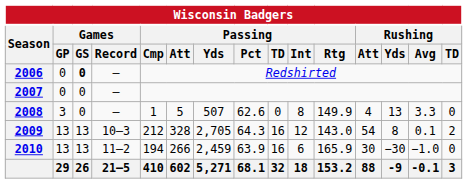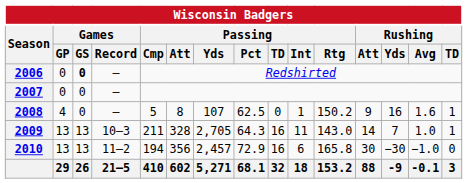2008 | Games / GP: 3 -> 4
2008 | Passing / Cmp: 1 -> 5
2008 | Passing / Att: 5 -> 8
2008 | Passing / Yds: 507 -> 107
2008 | Passing / Pct: 62.6 -> 62.5
2008 | Passing / Int: 8 -> 1
2008 | Passing / Rtg: 149.9 -> 150.2
2008 | Rushing / Att: 4 -> 9
2008 | Rushing / Yds: 13 -> 16
2008 | Rushing / Avg: 3.3 -> 1.6
2008 | Rushing / TD: 0 -> 1
2009 | Passing / Cmp: 212 -> 211
2009 | Passing / Int: 12 -> 11
2009 | Rushing / Att: 54 -> 14
2009 | Rushing / Yds: 8 -> 7
2009 | Rushing / Avg: 0.1 -> 1.0
2009 | Rushing / TD: 2 -> 1
2010 | Passing / Att: 266 -> 356
2010 | Passing / Yds: 2,459 -> 2,457
2010 | Passing / Pct: 63.9 -> 72.9
2010 | Passing / Rtg: 165.9 -> 165.8
